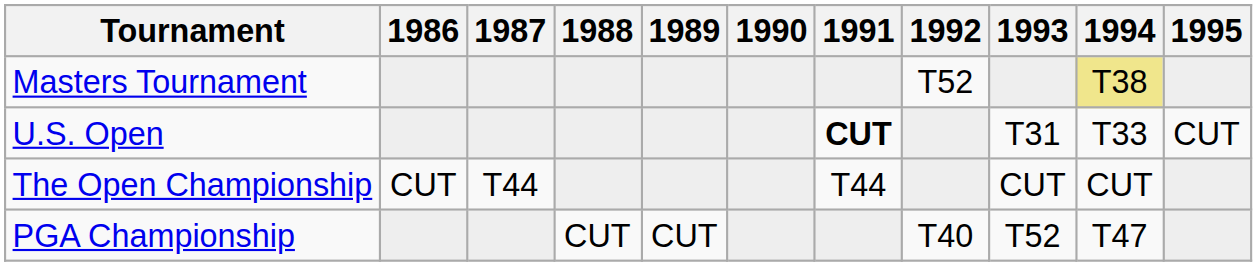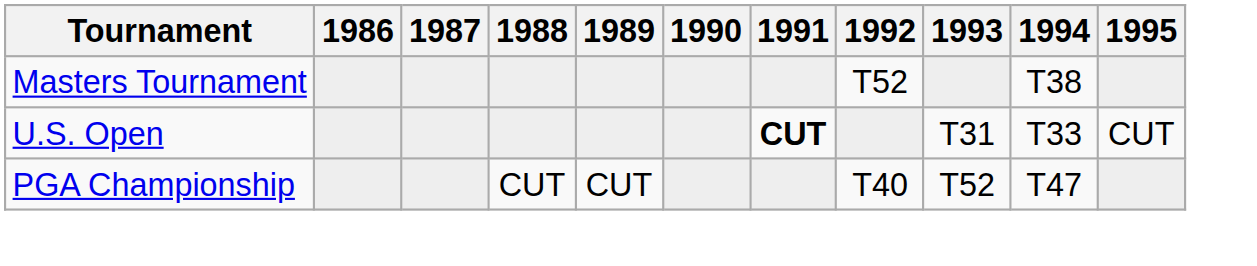Masters Tournament | 1994: khaki background -> no background
- row: The Open Championship | CUT | T44 | T44 | CUT | CUT
